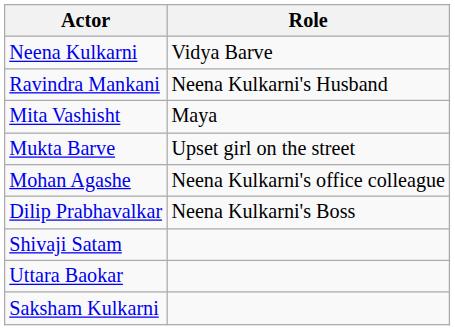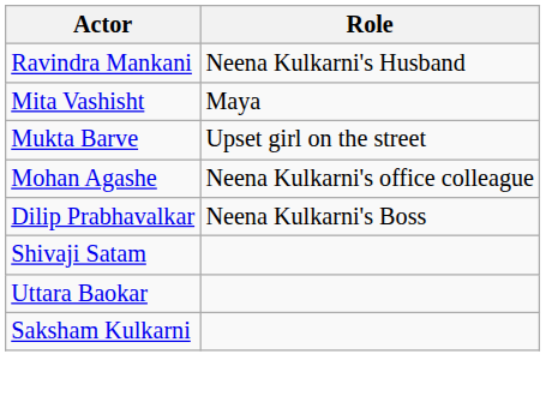- row: Neena Kulkarni | Vidya Barve
